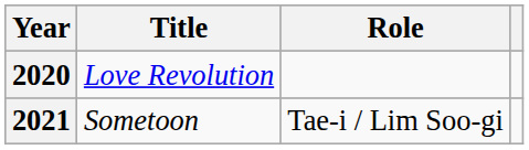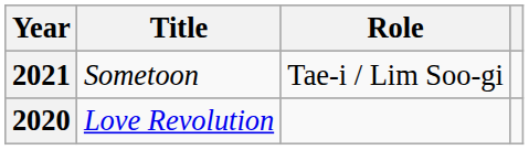rows swapped: 2020 <-> 2021
